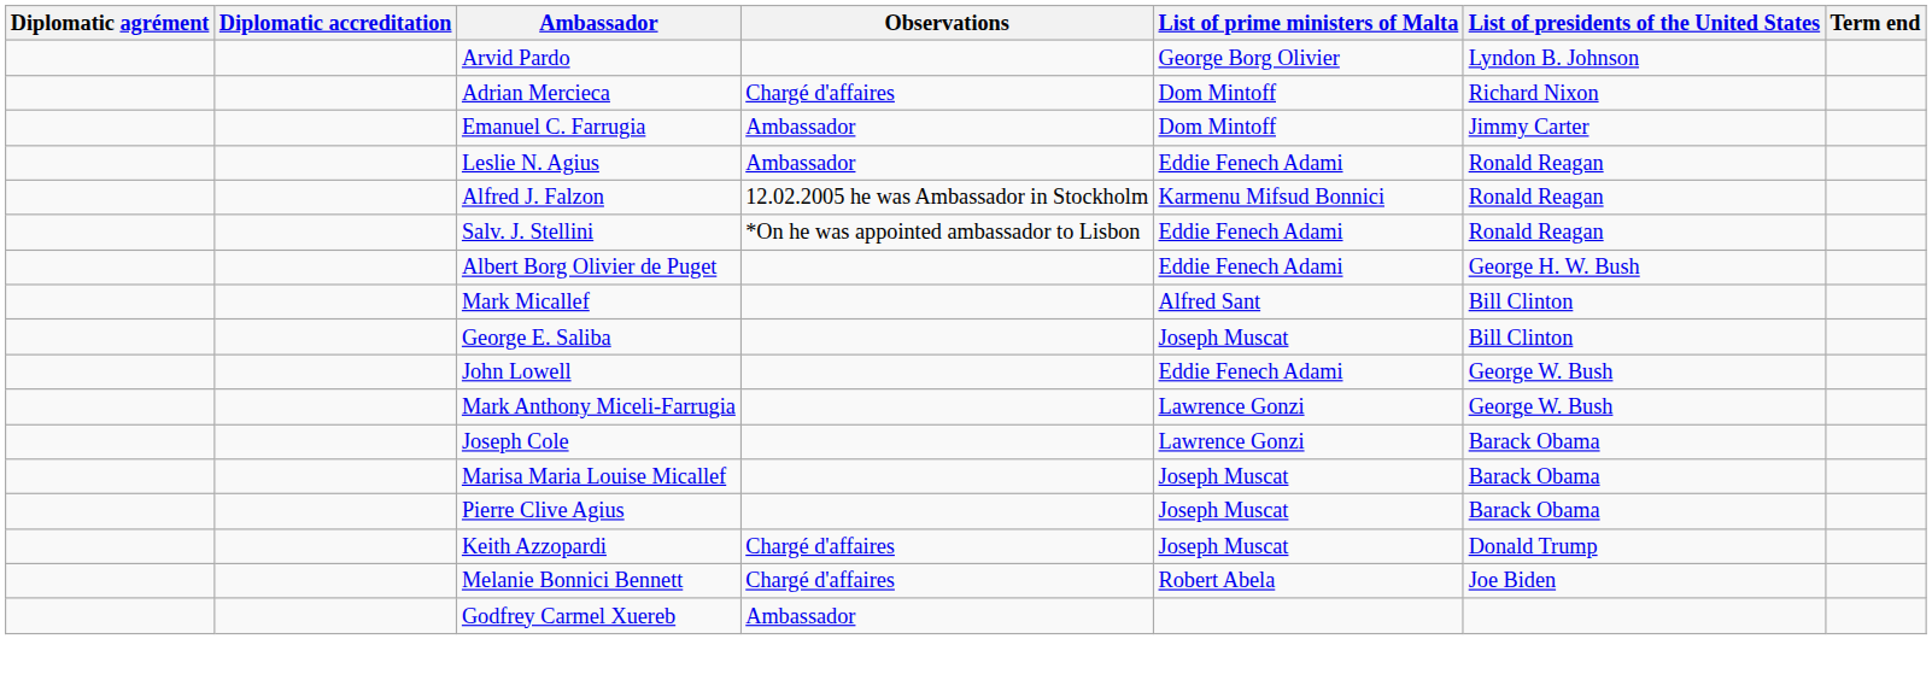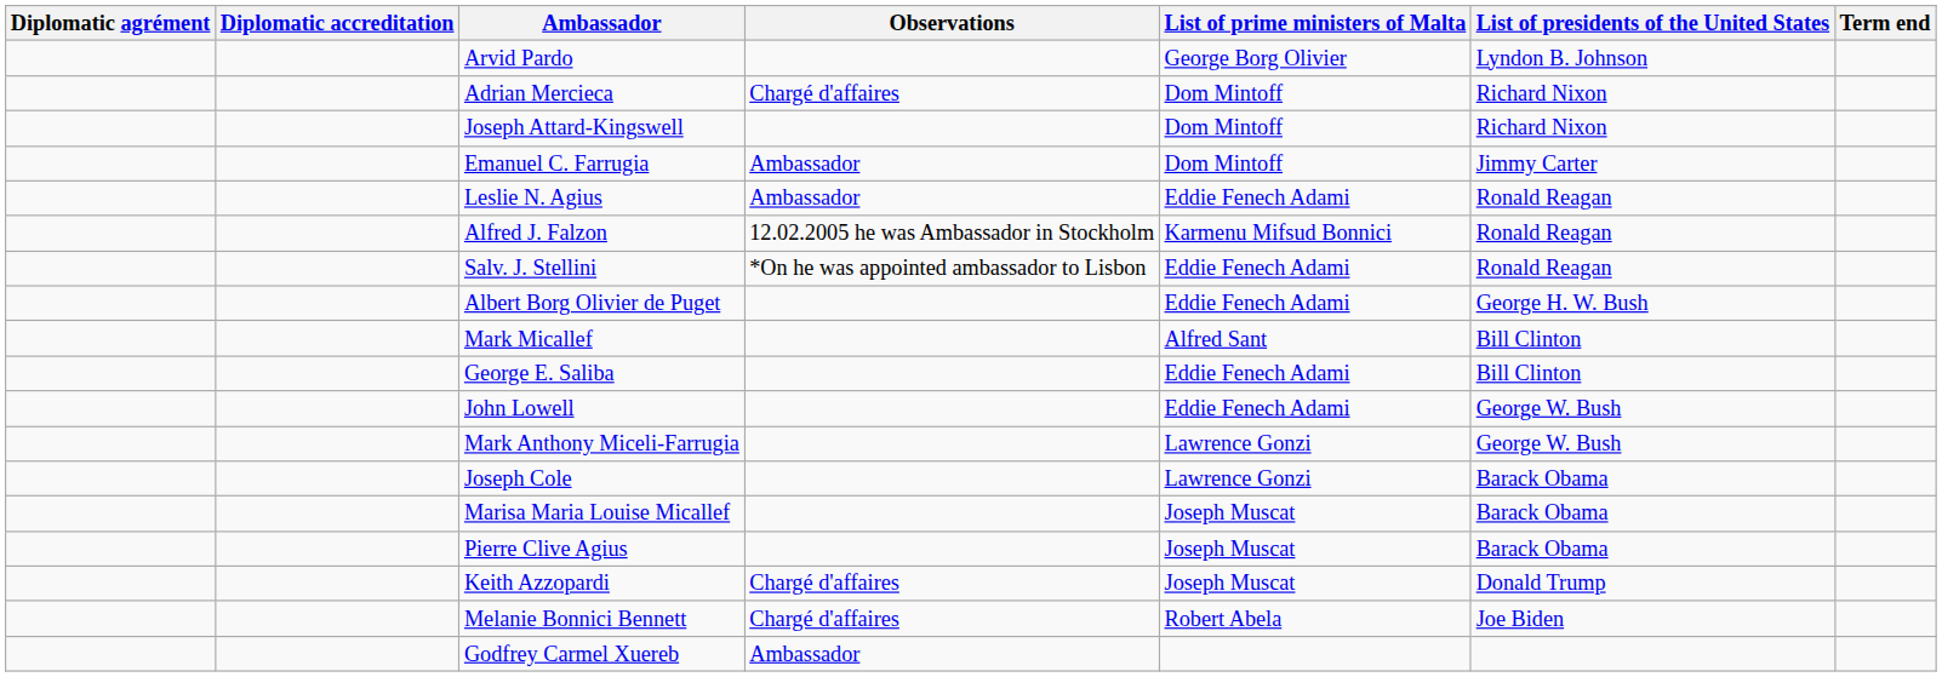+ row: Joseph Attard-Kingswell | Dom Mintoff | Richard Nixon
George E. Saliba | List of prime ministers of Malta: Joseph Muscat -> Eddie Fenech Adami
